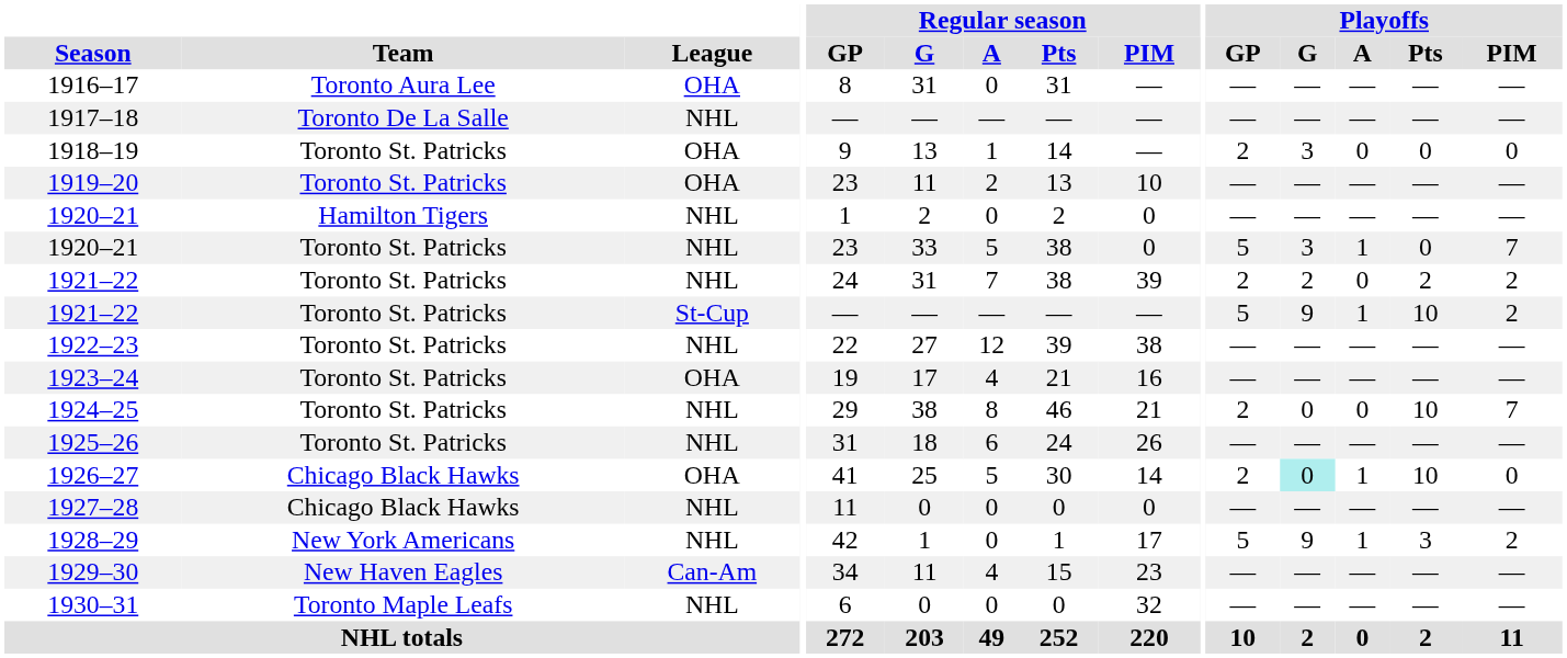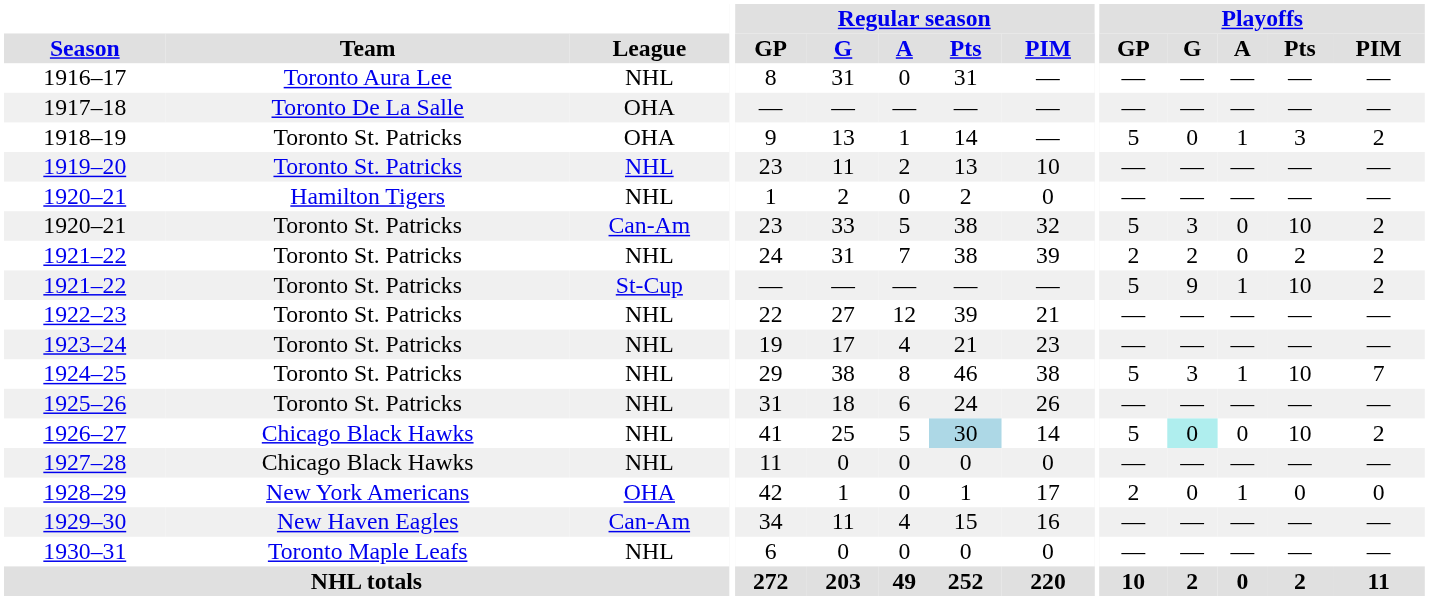1916–17 | League: OHA -> NHL
1917–18 | League: NHL -> OHA
1918–19 | Playoffs / GP: 2 -> 5
1918–19 | Playoffs / G: 3 -> 0
1918–19 | Playoffs / A: 0 -> 1
1918–19 | Playoffs / Pts: 0 -> 3
1918–19 | Playoffs / PIM: 0 -> 2
1919–20 | League: OHA -> NHL
1920–21 / Toronto St. Patricks | League: NHL -> Can-Am
1920–21 / Toronto St. Patricks | Regular season / PIM: 0 -> 32
1920–21 / Toronto St. Patricks | Playoffs / A: 1 -> 0
1920–21 / Toronto St. Patricks | Playoffs / Pts: 0 -> 10
1920–21 / Toronto St. Patricks | Playoffs / PIM: 7 -> 2
1922–23 | Regular season / PIM: 38 -> 21
1923–24 | League: OHA -> NHL
1923–24 | Regular season / PIM: 16 -> 23
1924–25 | Regular season / PIM: 21 -> 38
1924–25 | Playoffs / GP: 2 -> 5
1924–25 | Playoffs / G: 0 -> 3
1924–25 | Playoffs / A: 0 -> 1
1926–27 | League: OHA -> NHL
1926–27 | Regular season / Pts: no background -> lightblue background
1926–27 | Playoffs / GP: 2 -> 5
1926–27 | Playoffs / A: 1 -> 0
1926–27 | Playoffs / PIM: 0 -> 2
1928–29 | League: NHL -> OHA
1928–29 | Playoffs / GP: 5 -> 2
1928–29 | Playoffs / G: 9 -> 0
1928–29 | Playoffs / Pts: 3 -> 0
1928–29 | Playoffs / PIM: 2 -> 0
1929–30 | Regular season / PIM: 23 -> 16
1930–31 | Regular season / PIM: 32 -> 0
